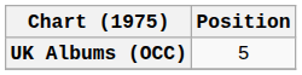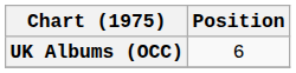UK Albums (OCC) | Position: 5 -> 6
